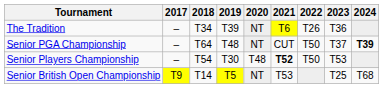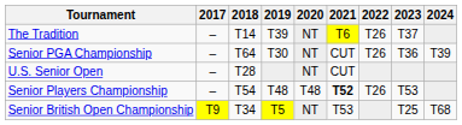The Tradition | 2018: T34 -> T14
The Tradition | 2023: T36 -> T37
Senior PGA Championship | 2019: T48 -> T30
Senior PGA Championship | 2022: T50 -> T26
Senior PGA Championship | 2023: T37 -> T36
Senior PGA Championship | 2024: bold -> normal
+ row: U.S. Senior Open | – | T28 | NT | CUT
Senior Players Championship | 2019: T30 -> T48
Senior Players Championship | 2022: T50 -> T26
Senior British Open Championship | 2018: T14 -> T34
